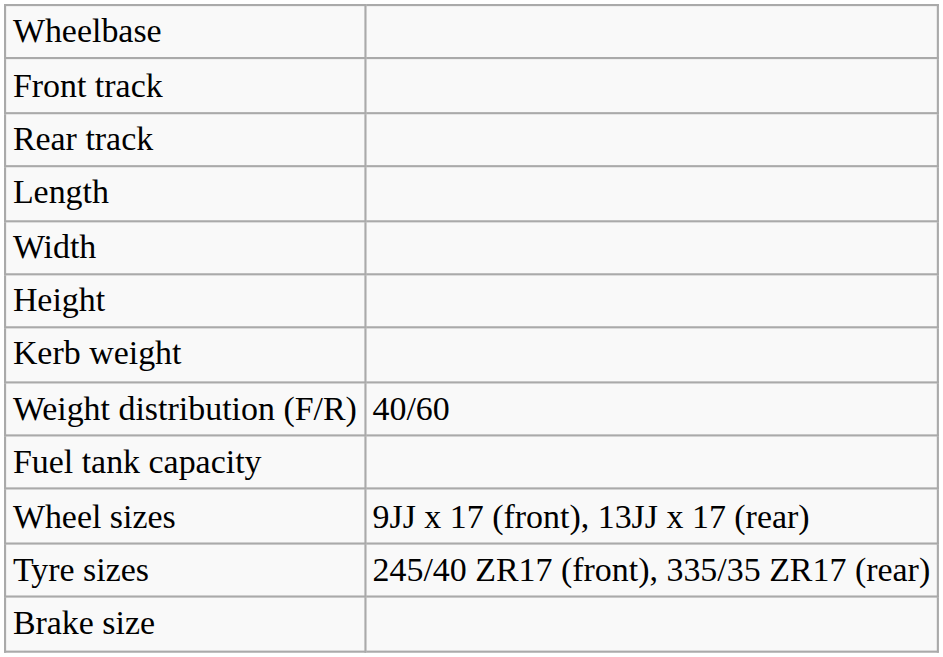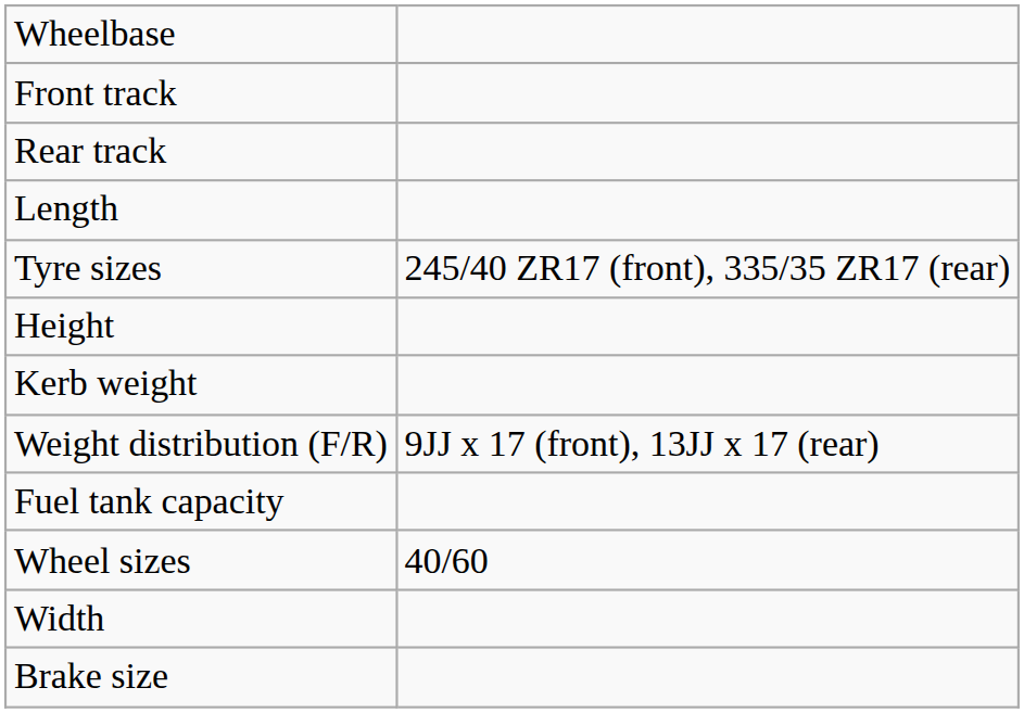rows swapped: Width <-> Tyre sizes
Weight distribution (F/R) | column 2: 40/60 -> 9JJ x 17 (front), 13JJ x 17 (rear)
Wheel sizes | column 2: 9JJ x 17 (front), 13JJ x 17 (rear) -> 40/60
